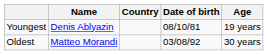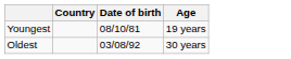- column: Name | Denis Ablyazin | Matteo Morandi
